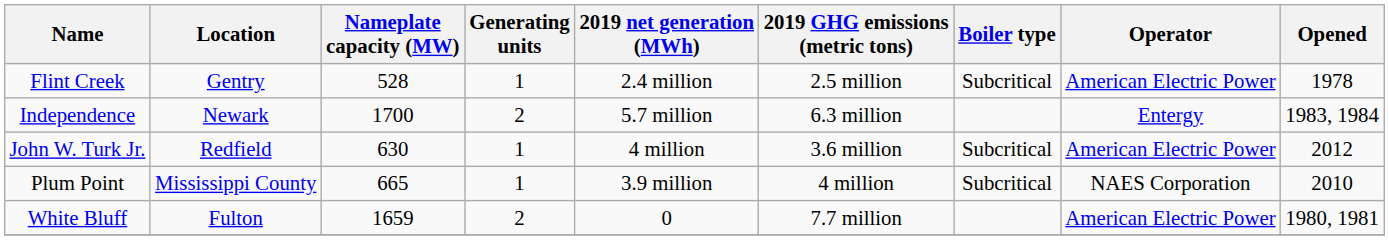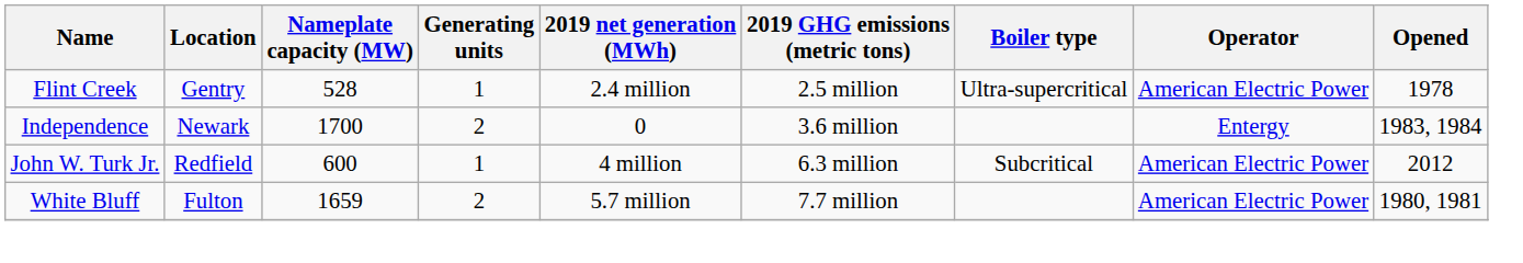Flint Creek | Boiler type: Subcritical -> Ultra-supercritical
Independence | 2019 net generation (MWh): 5.7 million -> 0
Independence | 2019 GHG emissions (metric tons): 6.3 million -> 3.6 million
John W. Turk Jr. | Nameplate capacity (MW): 630 -> 600
John W. Turk Jr. | 2019 GHG emissions (metric tons): 3.6 million -> 6.3 million
- row: Plum Point | Mississippi County | 665 | 1 | 3.9 million | 4 million | Subcritical | NAES Corporation | 2010
White Bluff | 2019 net generation (MWh): 0 -> 5.7 million
